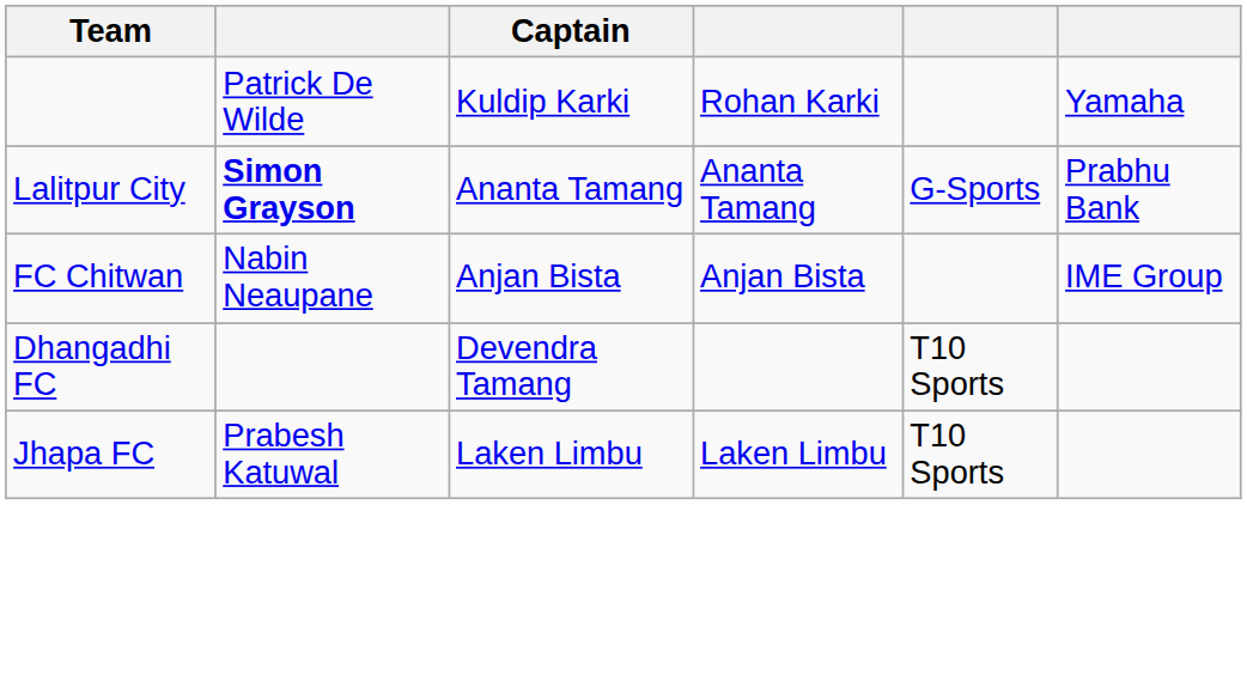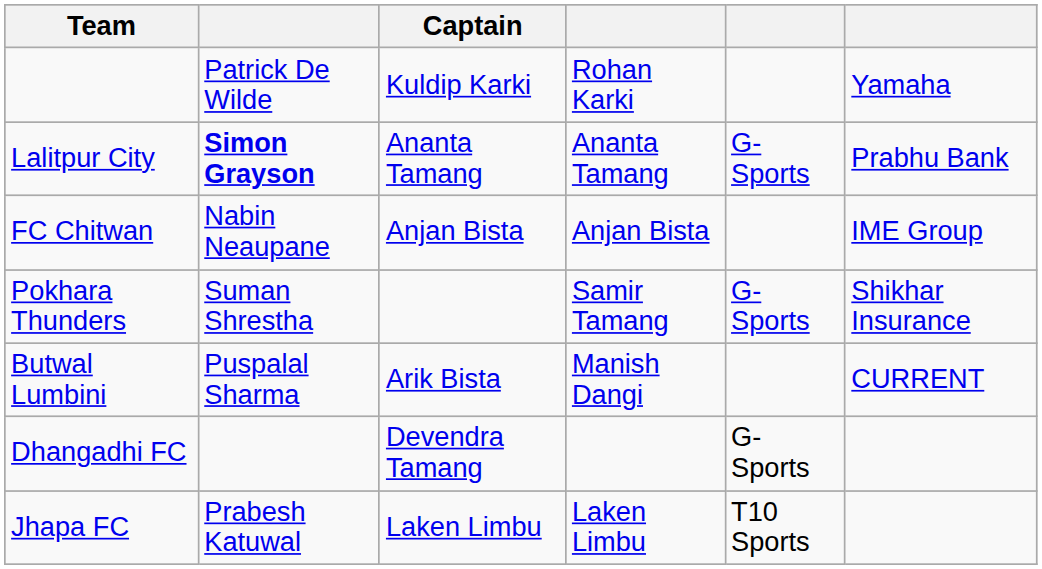+ row: Pokhara Thunders | Suman Shrestha | Samir Tamang | G-Sports | Shikhar Insurance
+ row: Butwal Lumbini | Puspalal Sharma | Arik Bista | Manish Dangi | CURRENT
Dhangadhi FC | column 5: T10 Sports -> G-Sports
